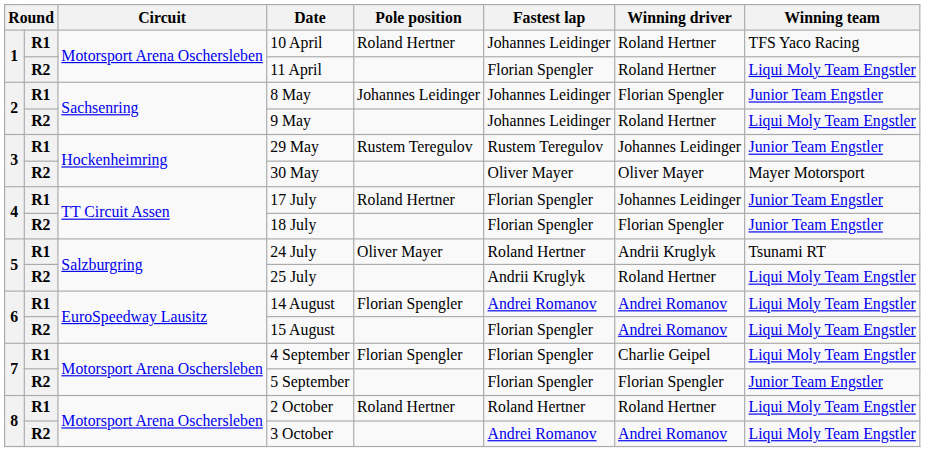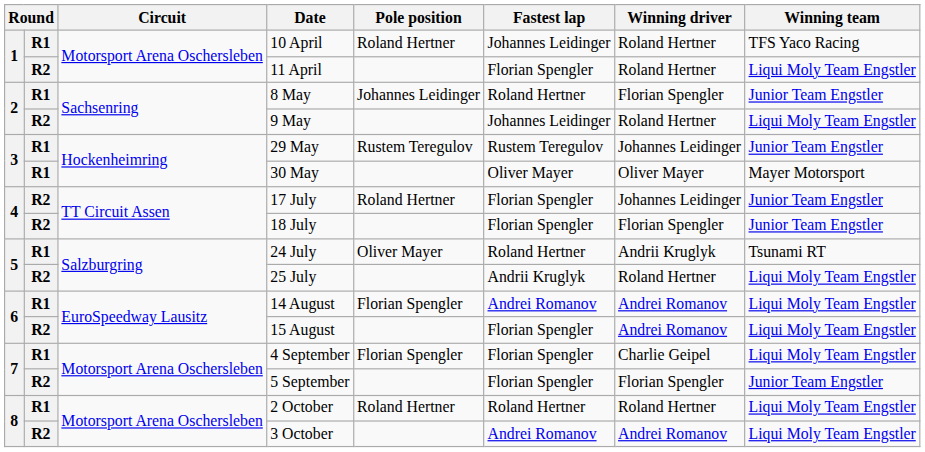8 May | Fastest lap: Johannes Leidinger -> Roland Hertner
30 May | column 2: R2 -> R1
17 July | column 2: R1 -> R2
